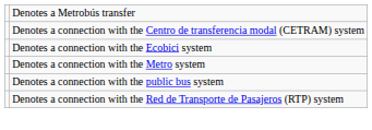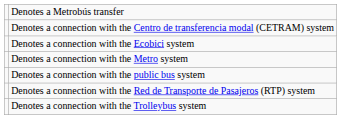+ row: Denotes a connection with the Trolleybus system
